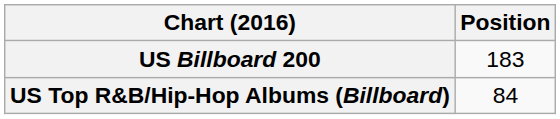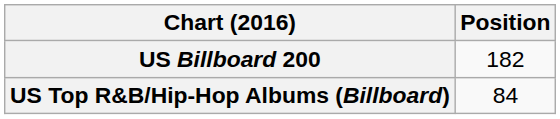US Billboard 200 | Position: 183 -> 182
